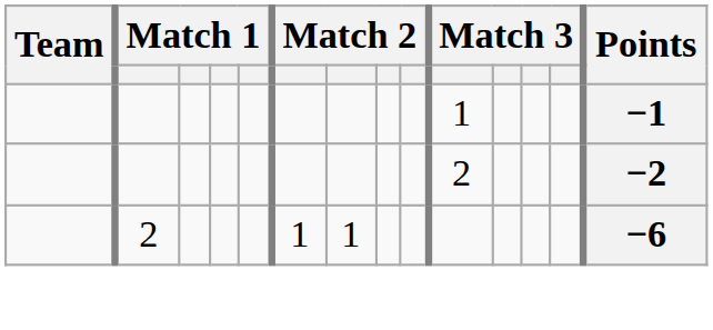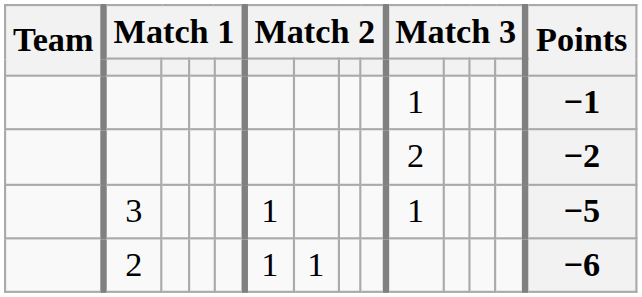+ row: 3 | 1 | 1 | −5
